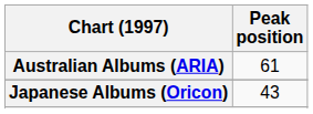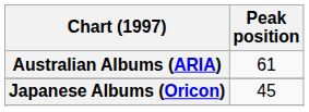Japanese Albums (Oricon) | Peak position: 43 -> 45
